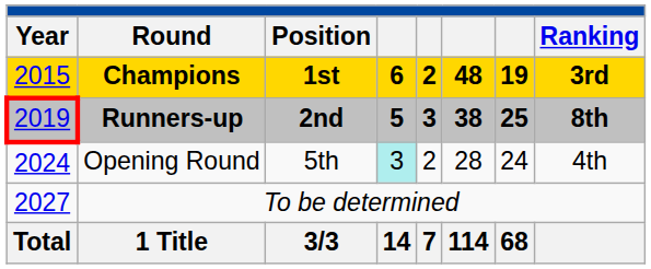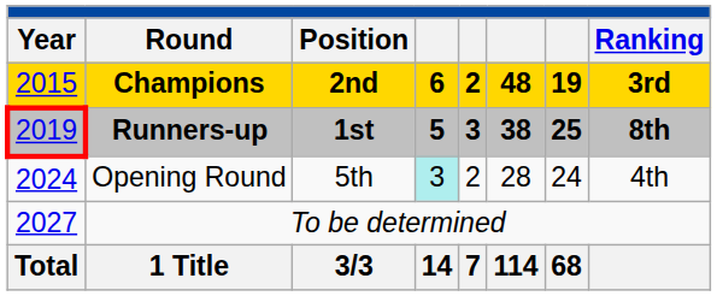Champions | Position: 1st -> 2nd
Runners-up | Position: 2nd -> 1st
